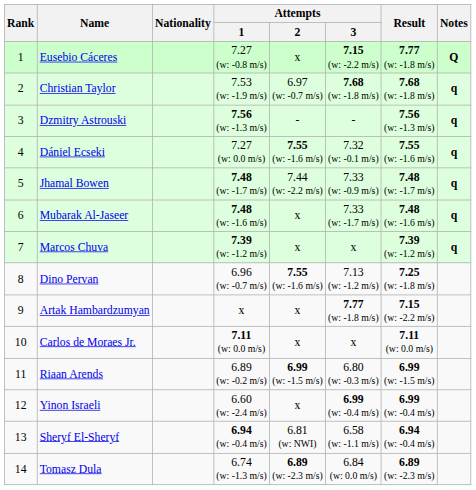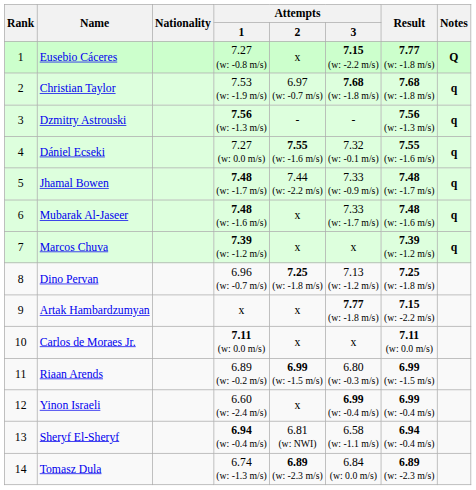Dino Pervan | Attempts / 2: 7.55 (w: -1.6 m/s) -> 7.25 (w: -1.8 m/s)
